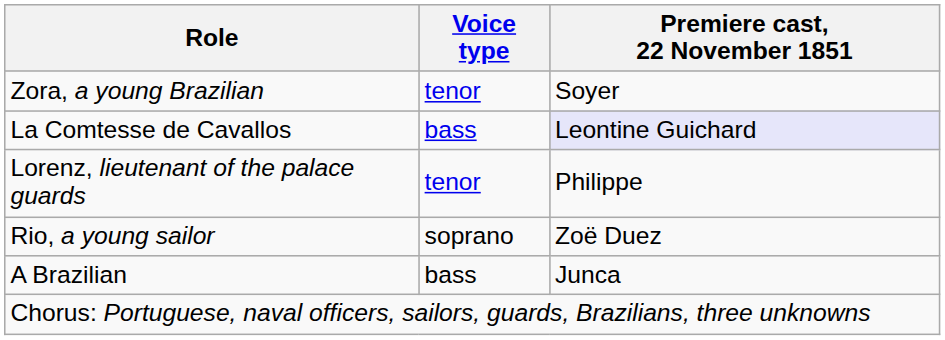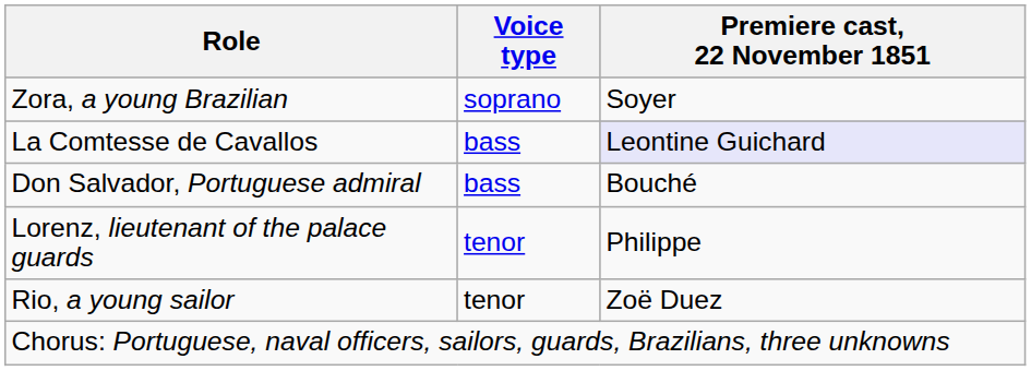Zora, a young Brazilian | Voice type: tenor -> soprano
+ row: Don Salvador, Portuguese admiral | bass | Bouché
Rio, a young sailor | Voice type: soprano -> tenor
- row: A Brazilian | bass | Junca
